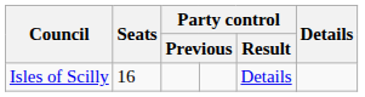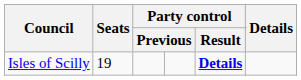Isles of Scilly | Seats: 16 -> 19
Isles of Scilly | column 5: normal -> bold
